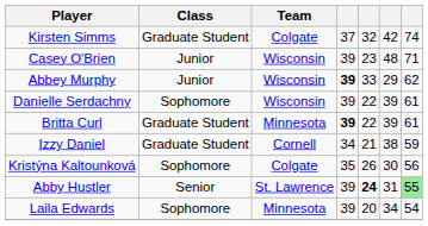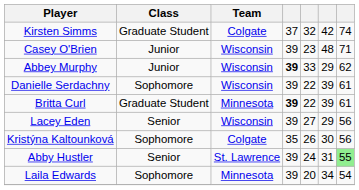- row: Izzy Daniel | Graduate Student | Cornell | 34 | 21 | 38 | 59
+ row: Lacey Eden | Senior | Wisconsin | 39 | 27 | 29 | 56
Abby Hustler | column 5: bold -> normal
